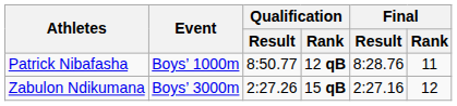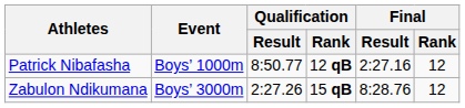Patrick Nibafasha | Final / Result: 8:28.76 -> 2:27.16
Patrick Nibafasha | Final / Rank: 11 -> 12
Zabulon Ndikumana | Final / Result: 2:27.16 -> 8:28.76
